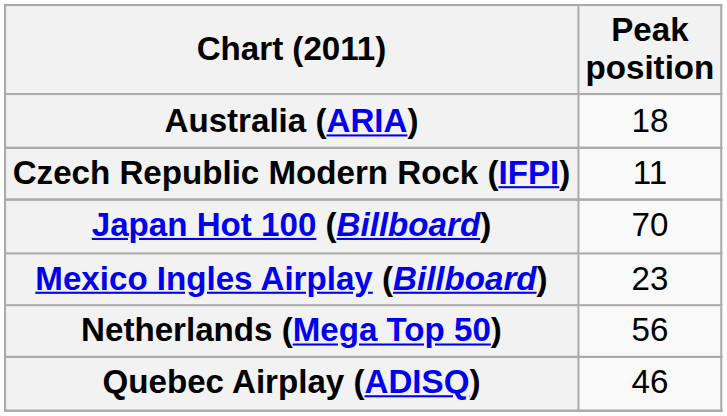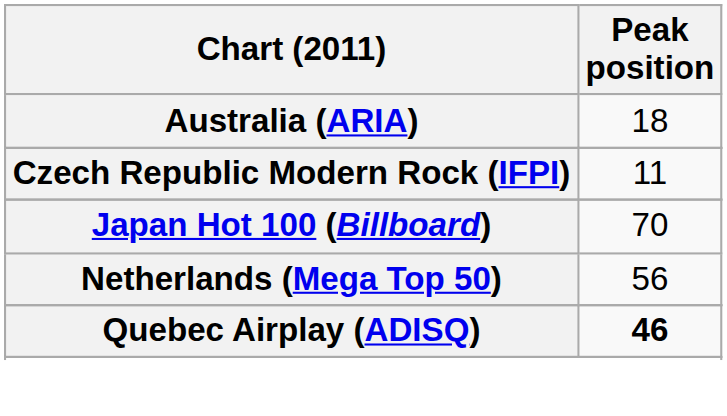- row: Mexico Ingles Airplay (Billboard) | 23
Quebec Airplay (ADISQ) | Peak position: normal -> bold
